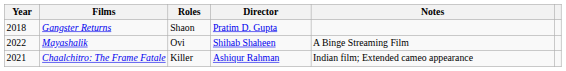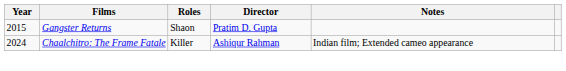Gangster Returns | Year: 2018 -> 2015
- row: 2022 | Mayashalik | Ovi | Shihab Shaheen | A Binge Streaming Film
Chaalchitro: The Frame Fatale | Year: 2021 -> 2024
